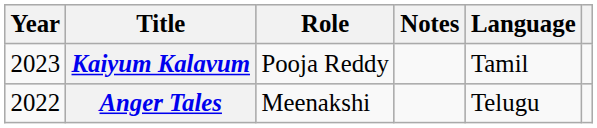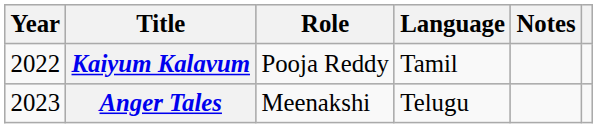columns swapped: Language <-> Notes
Kaiyum Kalavum | Year: 2023 -> 2022
Anger Tales | Year: 2022 -> 2023
